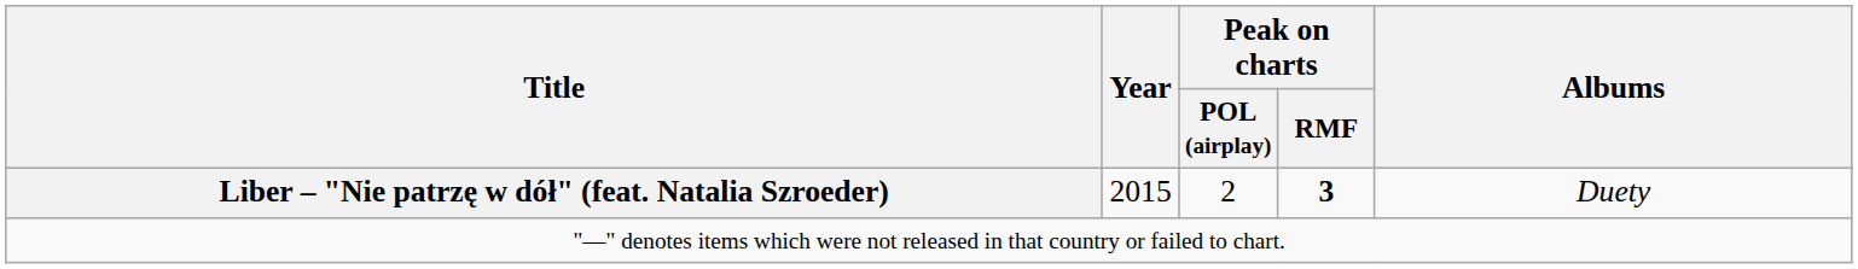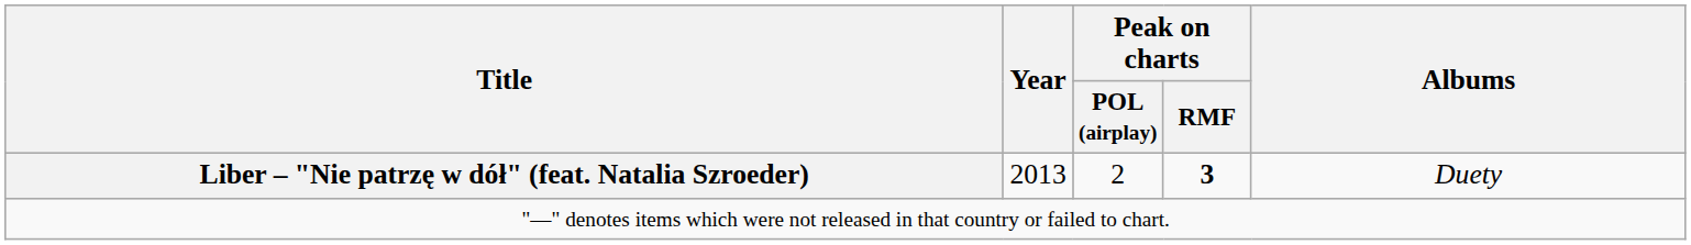Liber – "Nie patrzę w dół" (feat. Natalia Szroeder) | Year: 2015 -> 2013
